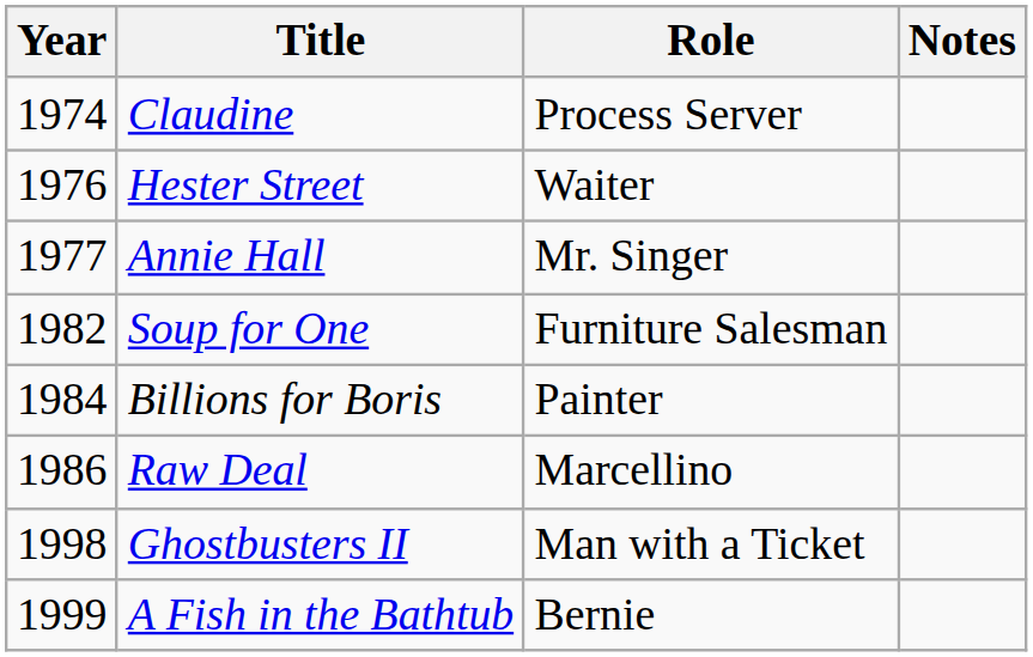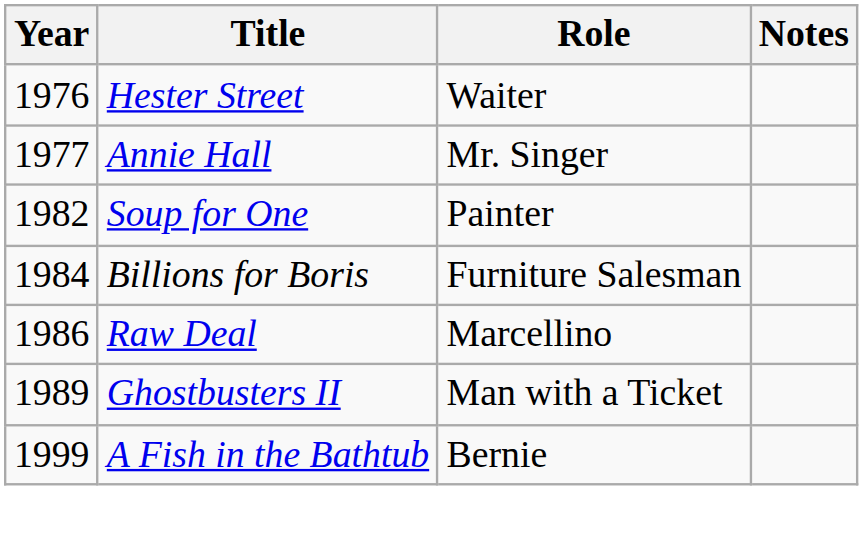- row: 1974 | Claudine | Process Server
Soup for One | Role: Furniture Salesman -> Painter
Billions for Boris | Role: Painter -> Furniture Salesman
Ghostbusters II | Year: 1998 -> 1989
